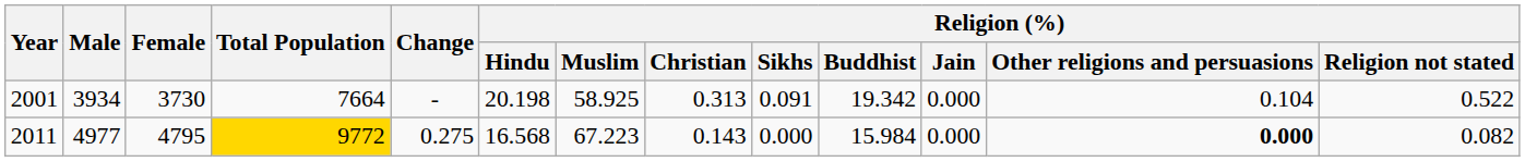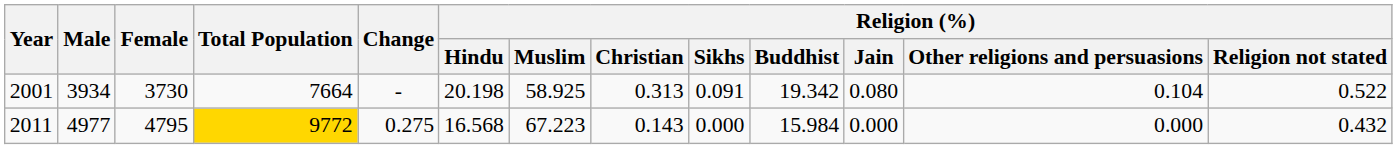2001 | Religion (%) / Jain: 0.000 -> 0.080
2011 | Religion (%) / Other religions and persuasions: bold -> normal
2011 | Religion (%) / Religion not stated: 0.082 -> 0.432
